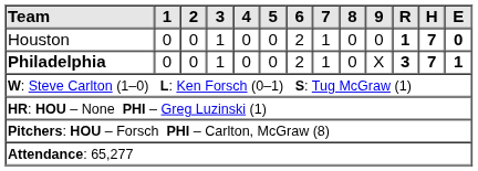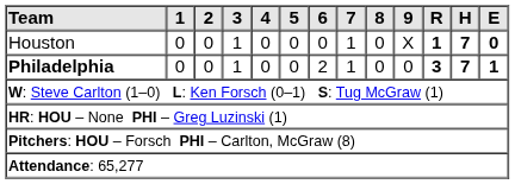Houston | 6: 2 -> 0
Houston | 9: 0 -> X
Philadelphia | 9: X -> 0
